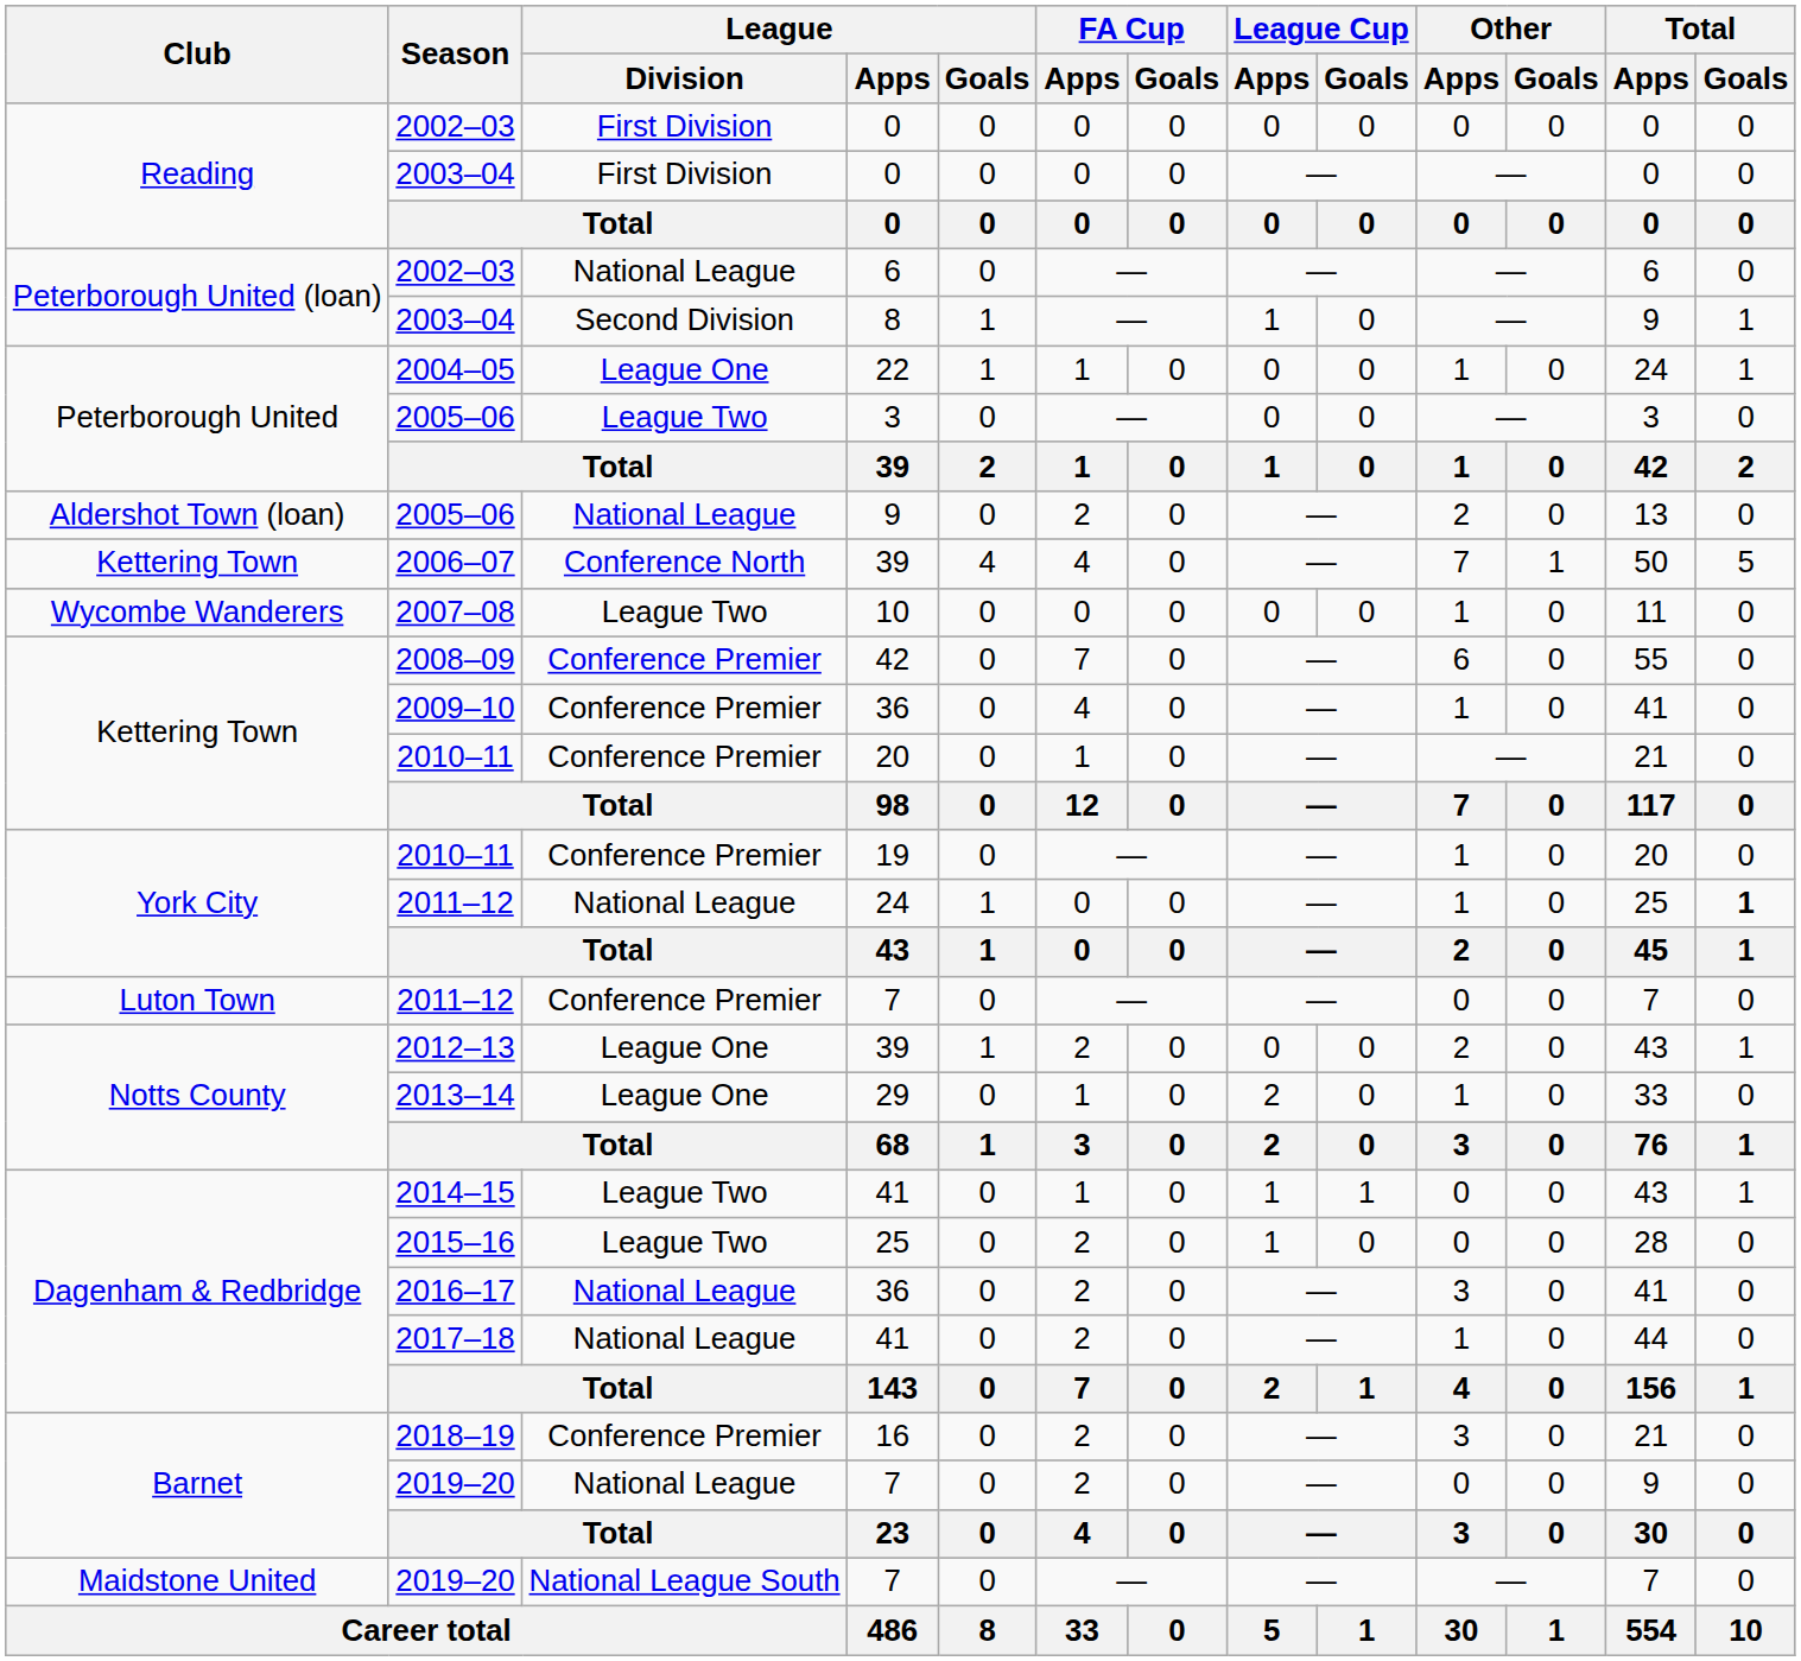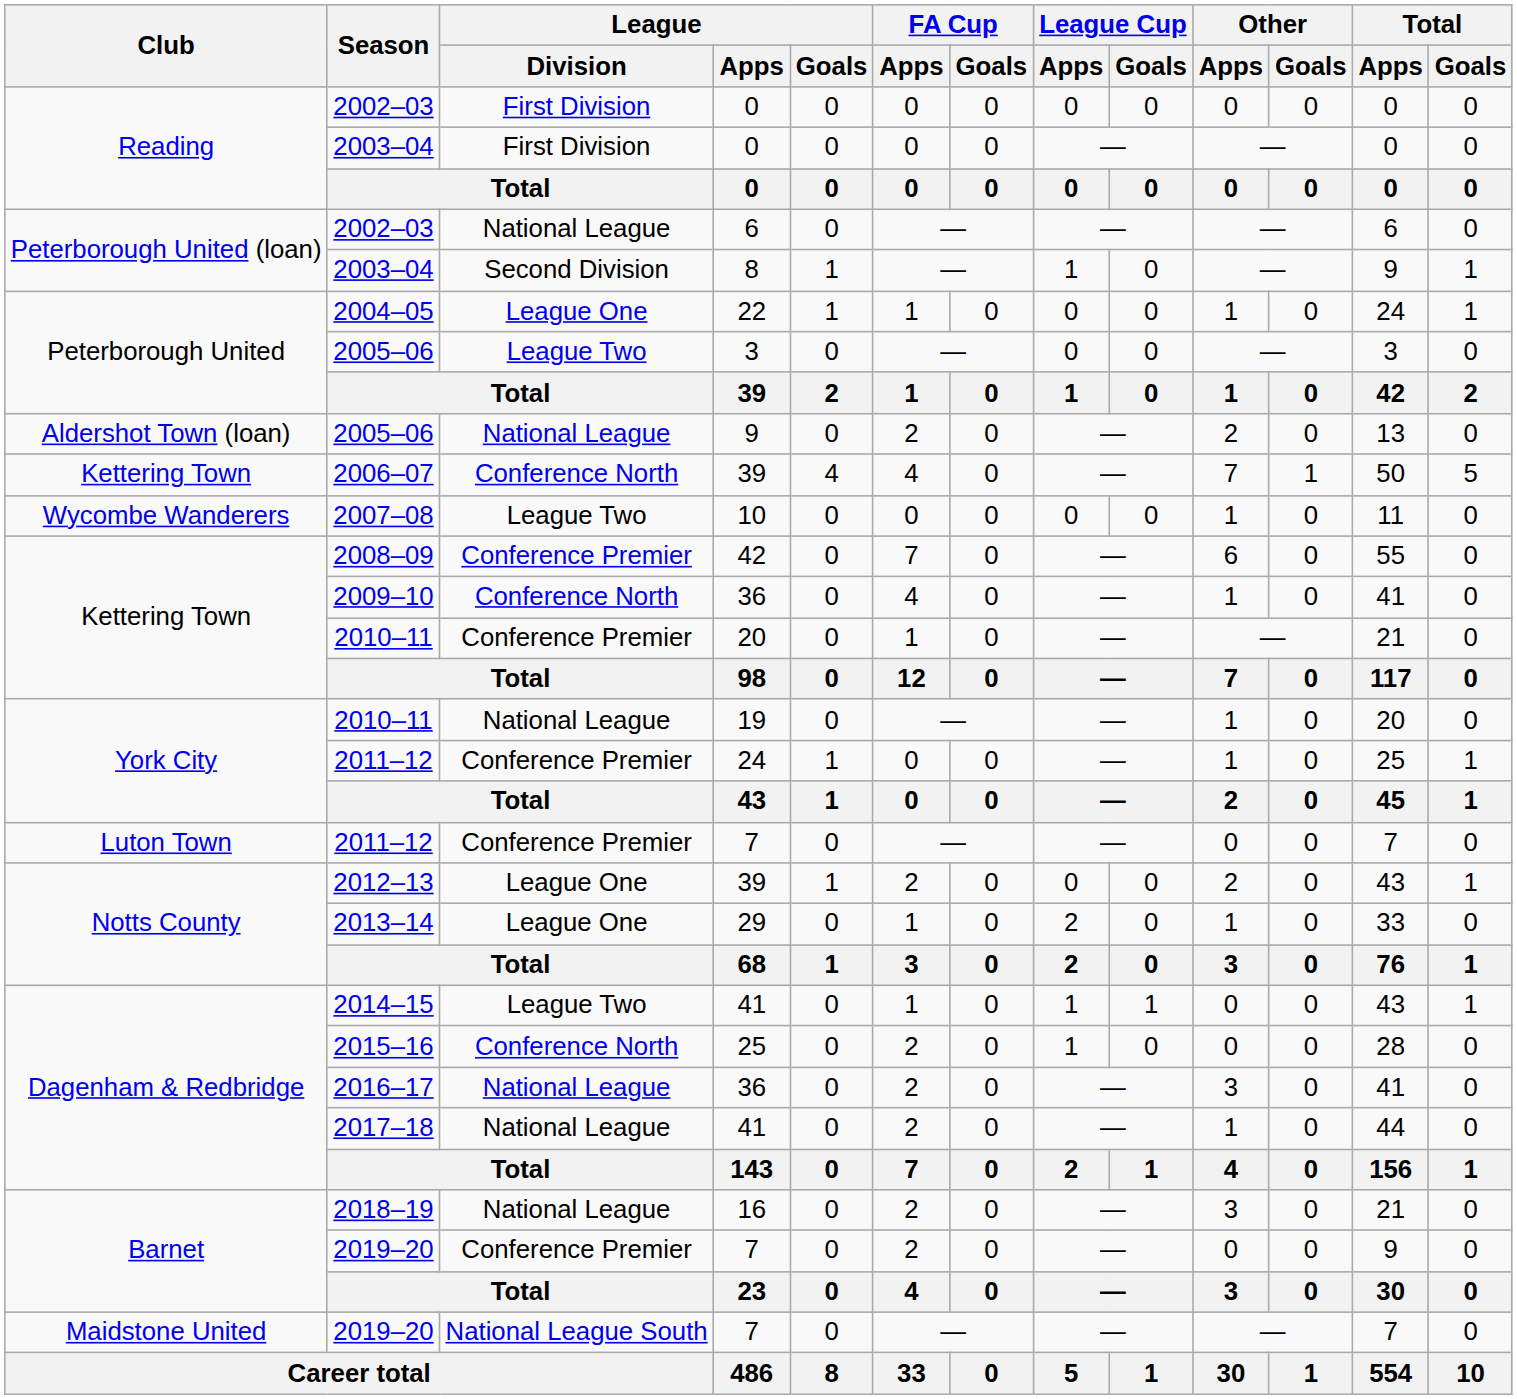2009–10 | League / Division: Conference Premier -> Conference North
York City / 2010–11 | League / Division: Conference Premier -> National League
York City / 2011–12 | League / Division: National League -> Conference Premier
York City / 2011–12 | Total / Goals: bold -> normal
2015–16 | League / Division: League Two -> Conference North
2018–19 | League / Division: Conference Premier -> National League
Barnet / 2019–20 | League / Division: National League -> Conference Premier
